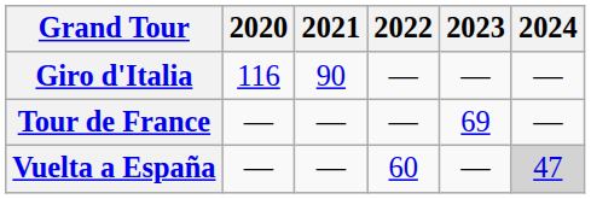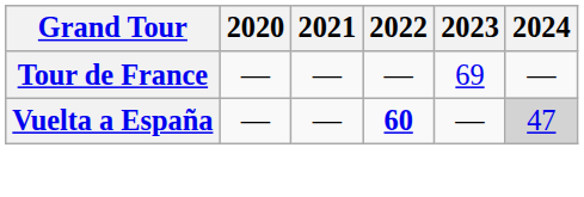- row: Giro d'Italia | 116 | 90 | — | — | —
Vuelta a España | 2022: normal -> bold
